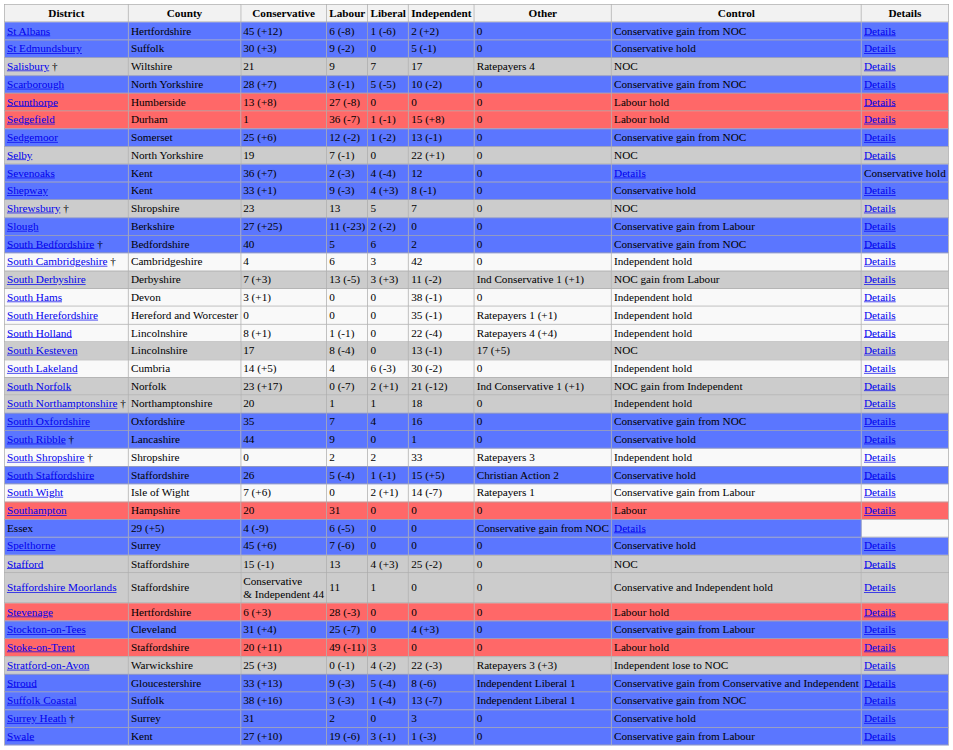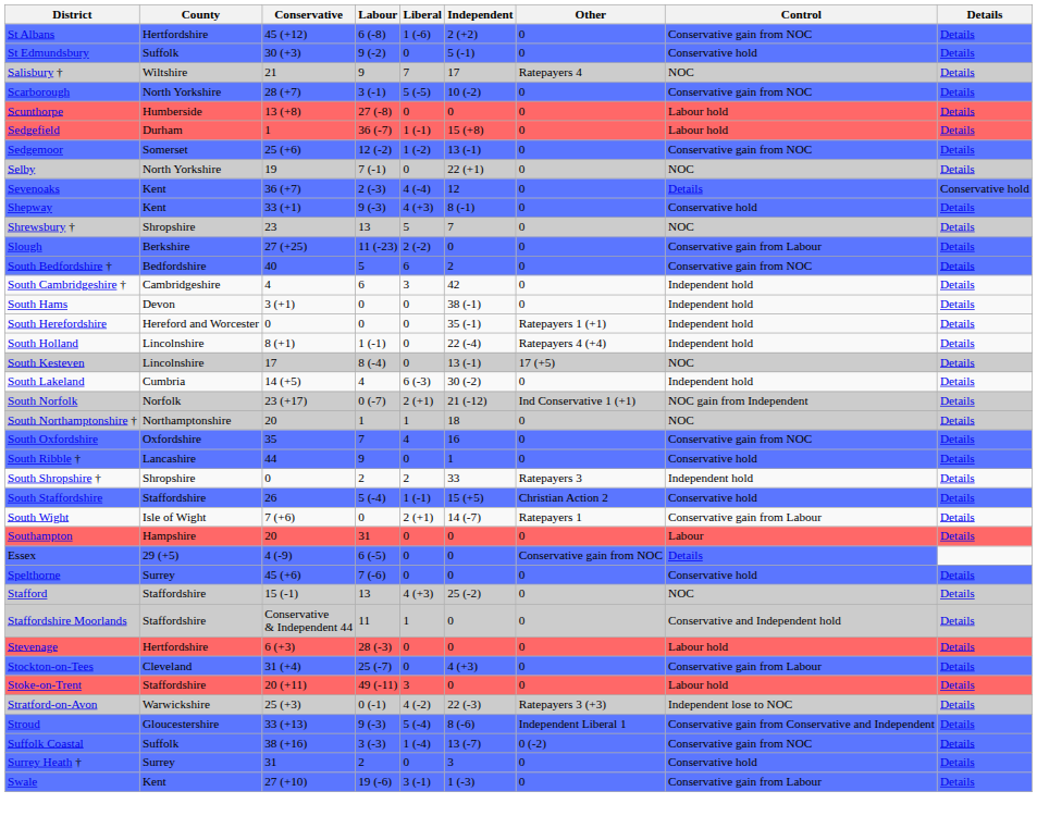- row: South Derbyshire | Derbyshire | 7 (+3) | 13 (-5) | 3 (+3) | 11 (-2) | Ind Conservative 1 (+1) | NOC gain from Labour | Details
South Northamptonshire † | Control: Independent hold -> NOC
Suffolk Coastal | Other: Independent Liberal 1 -> 0 (-2)
